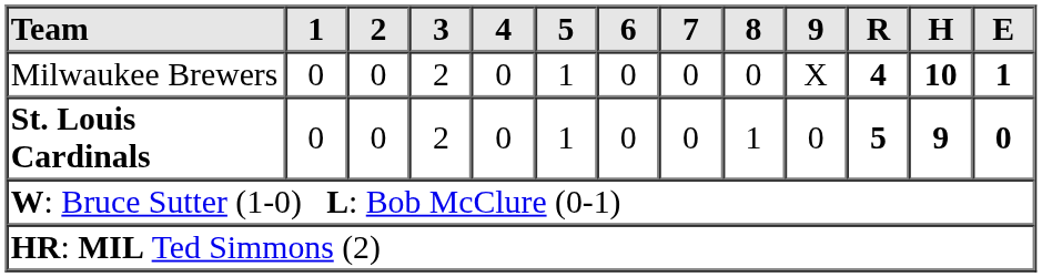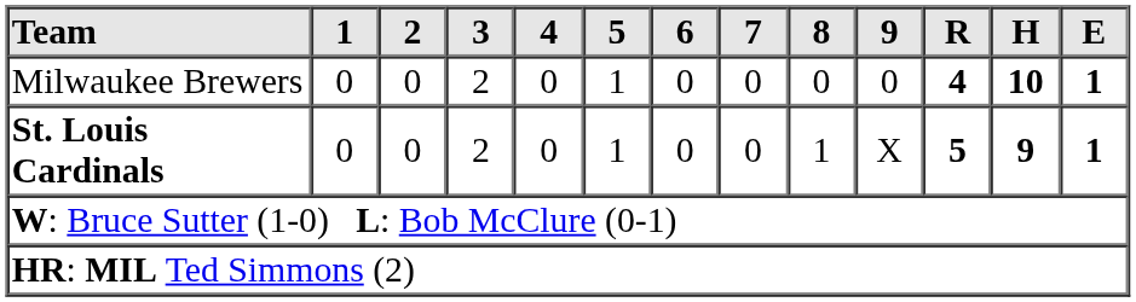Milwaukee Brewers | 9: X -> 0
St. Louis Cardinals | 9: 0 -> X
St. Louis Cardinals | E: 0 -> 1
